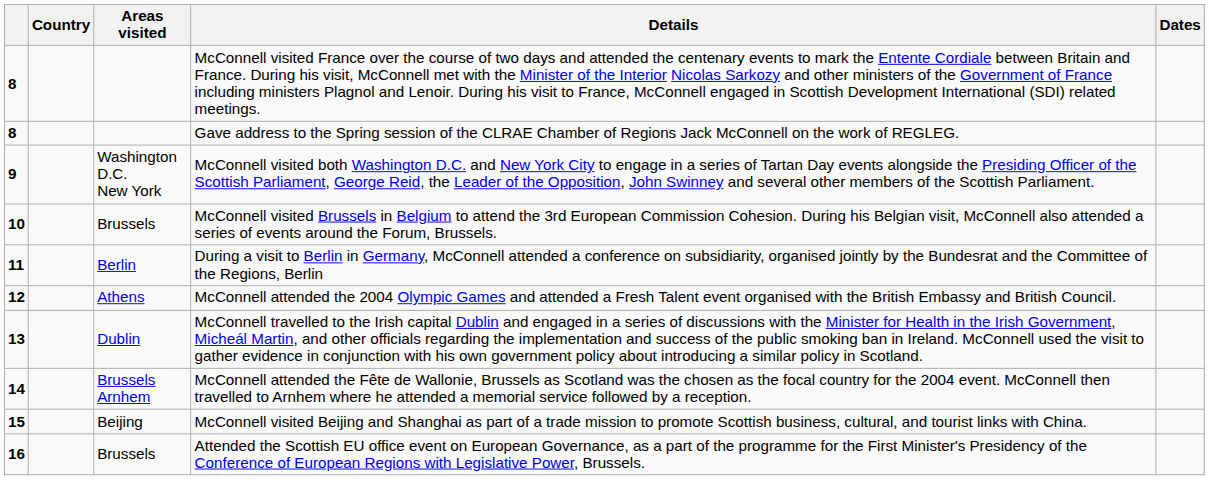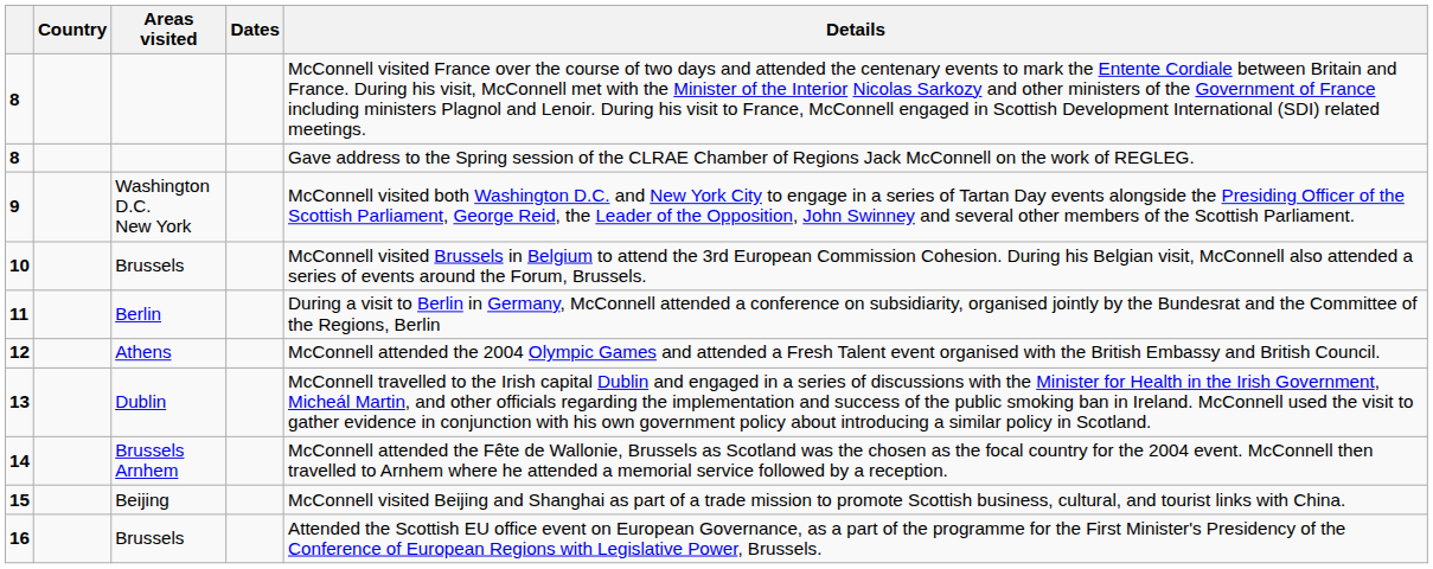columns swapped: Dates <-> Details
